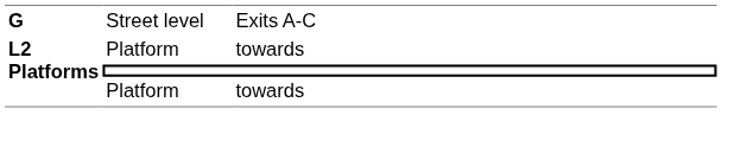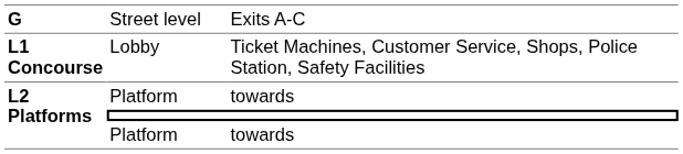+ row: L1 Concourse | Lobby | Ticket Machines, Customer Service, Shops, Police Station, Safety Facilities
